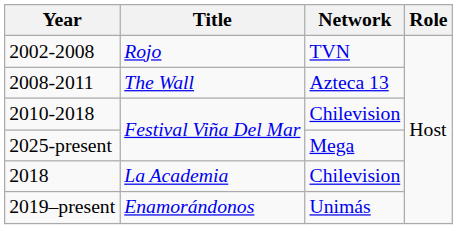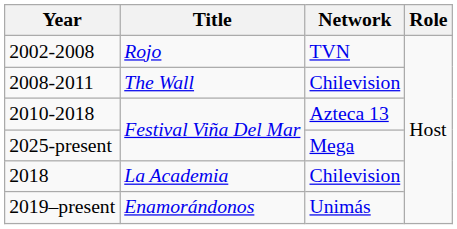2008-2011 | Network: Azteca 13 -> Chilevision
2010-2018 | Network: Chilevision -> Azteca 13
